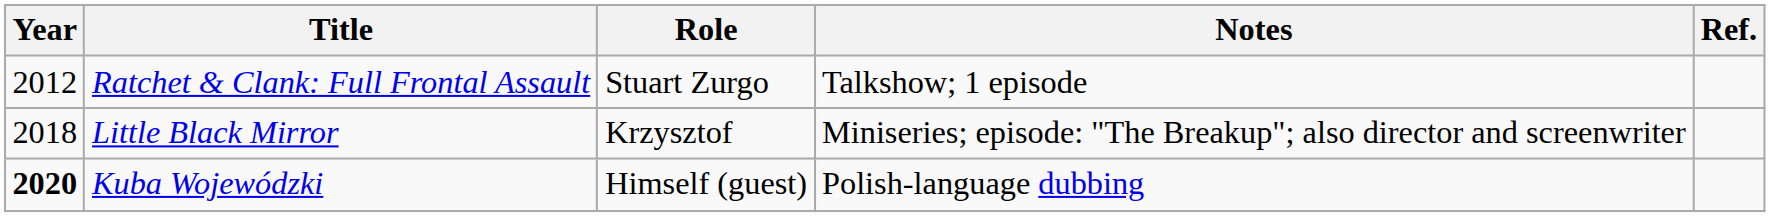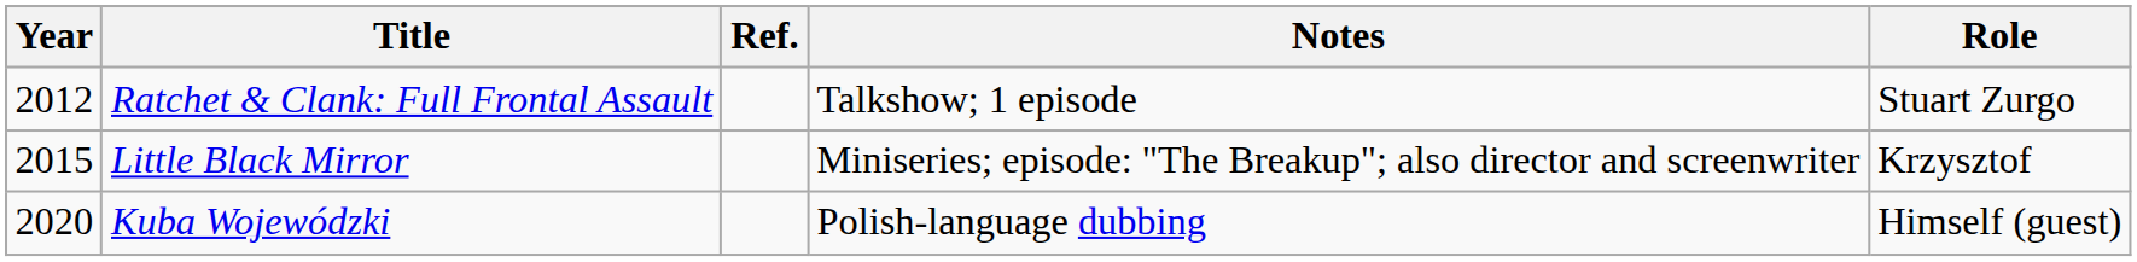columns swapped: Role <-> Ref.
Little Black Mirror | Year: 2018 -> 2015
Kuba Wojewódzki | Year: bold -> normal
